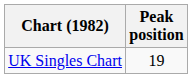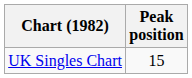UK Singles Chart | Peak position: 19 -> 15
